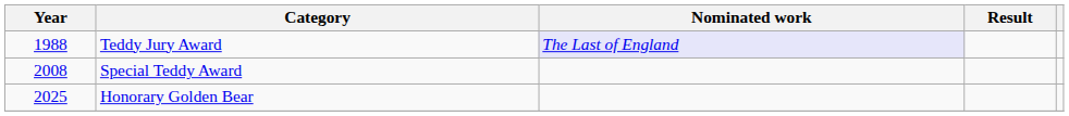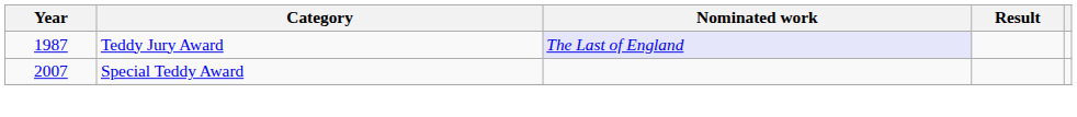Teddy Jury Award | Year: 1988 -> 1987
Special Teddy Award | Year: 2008 -> 2007
- row: 2025 | Honorary Golden Bear
